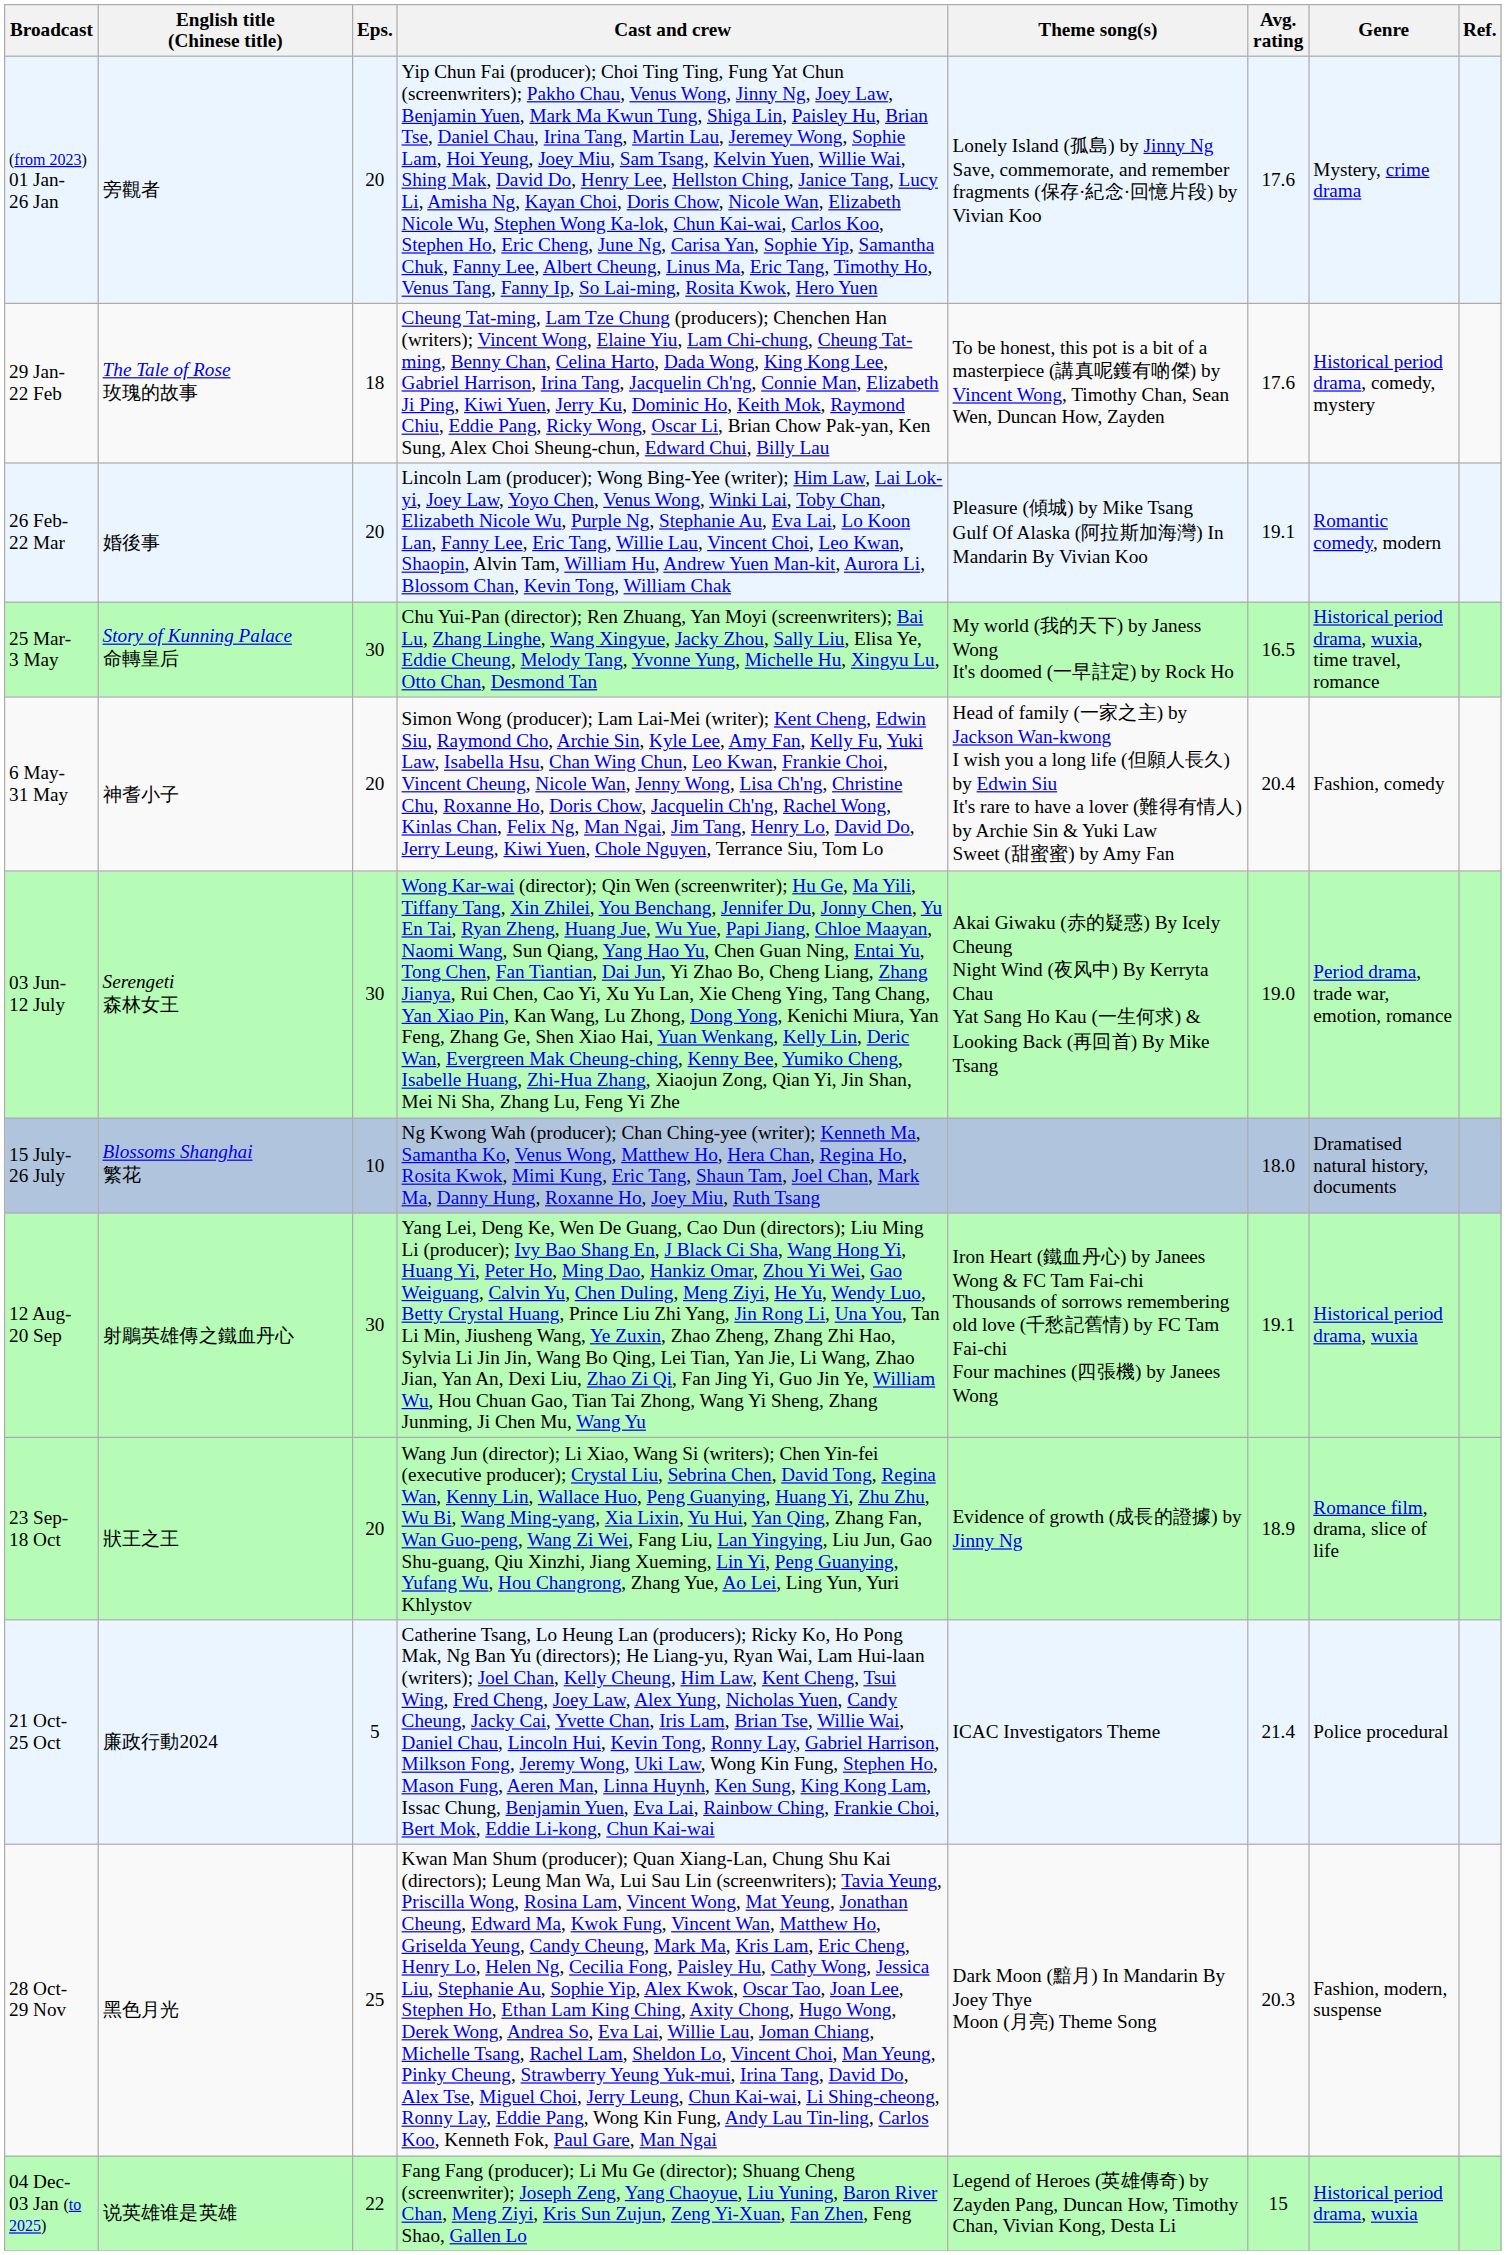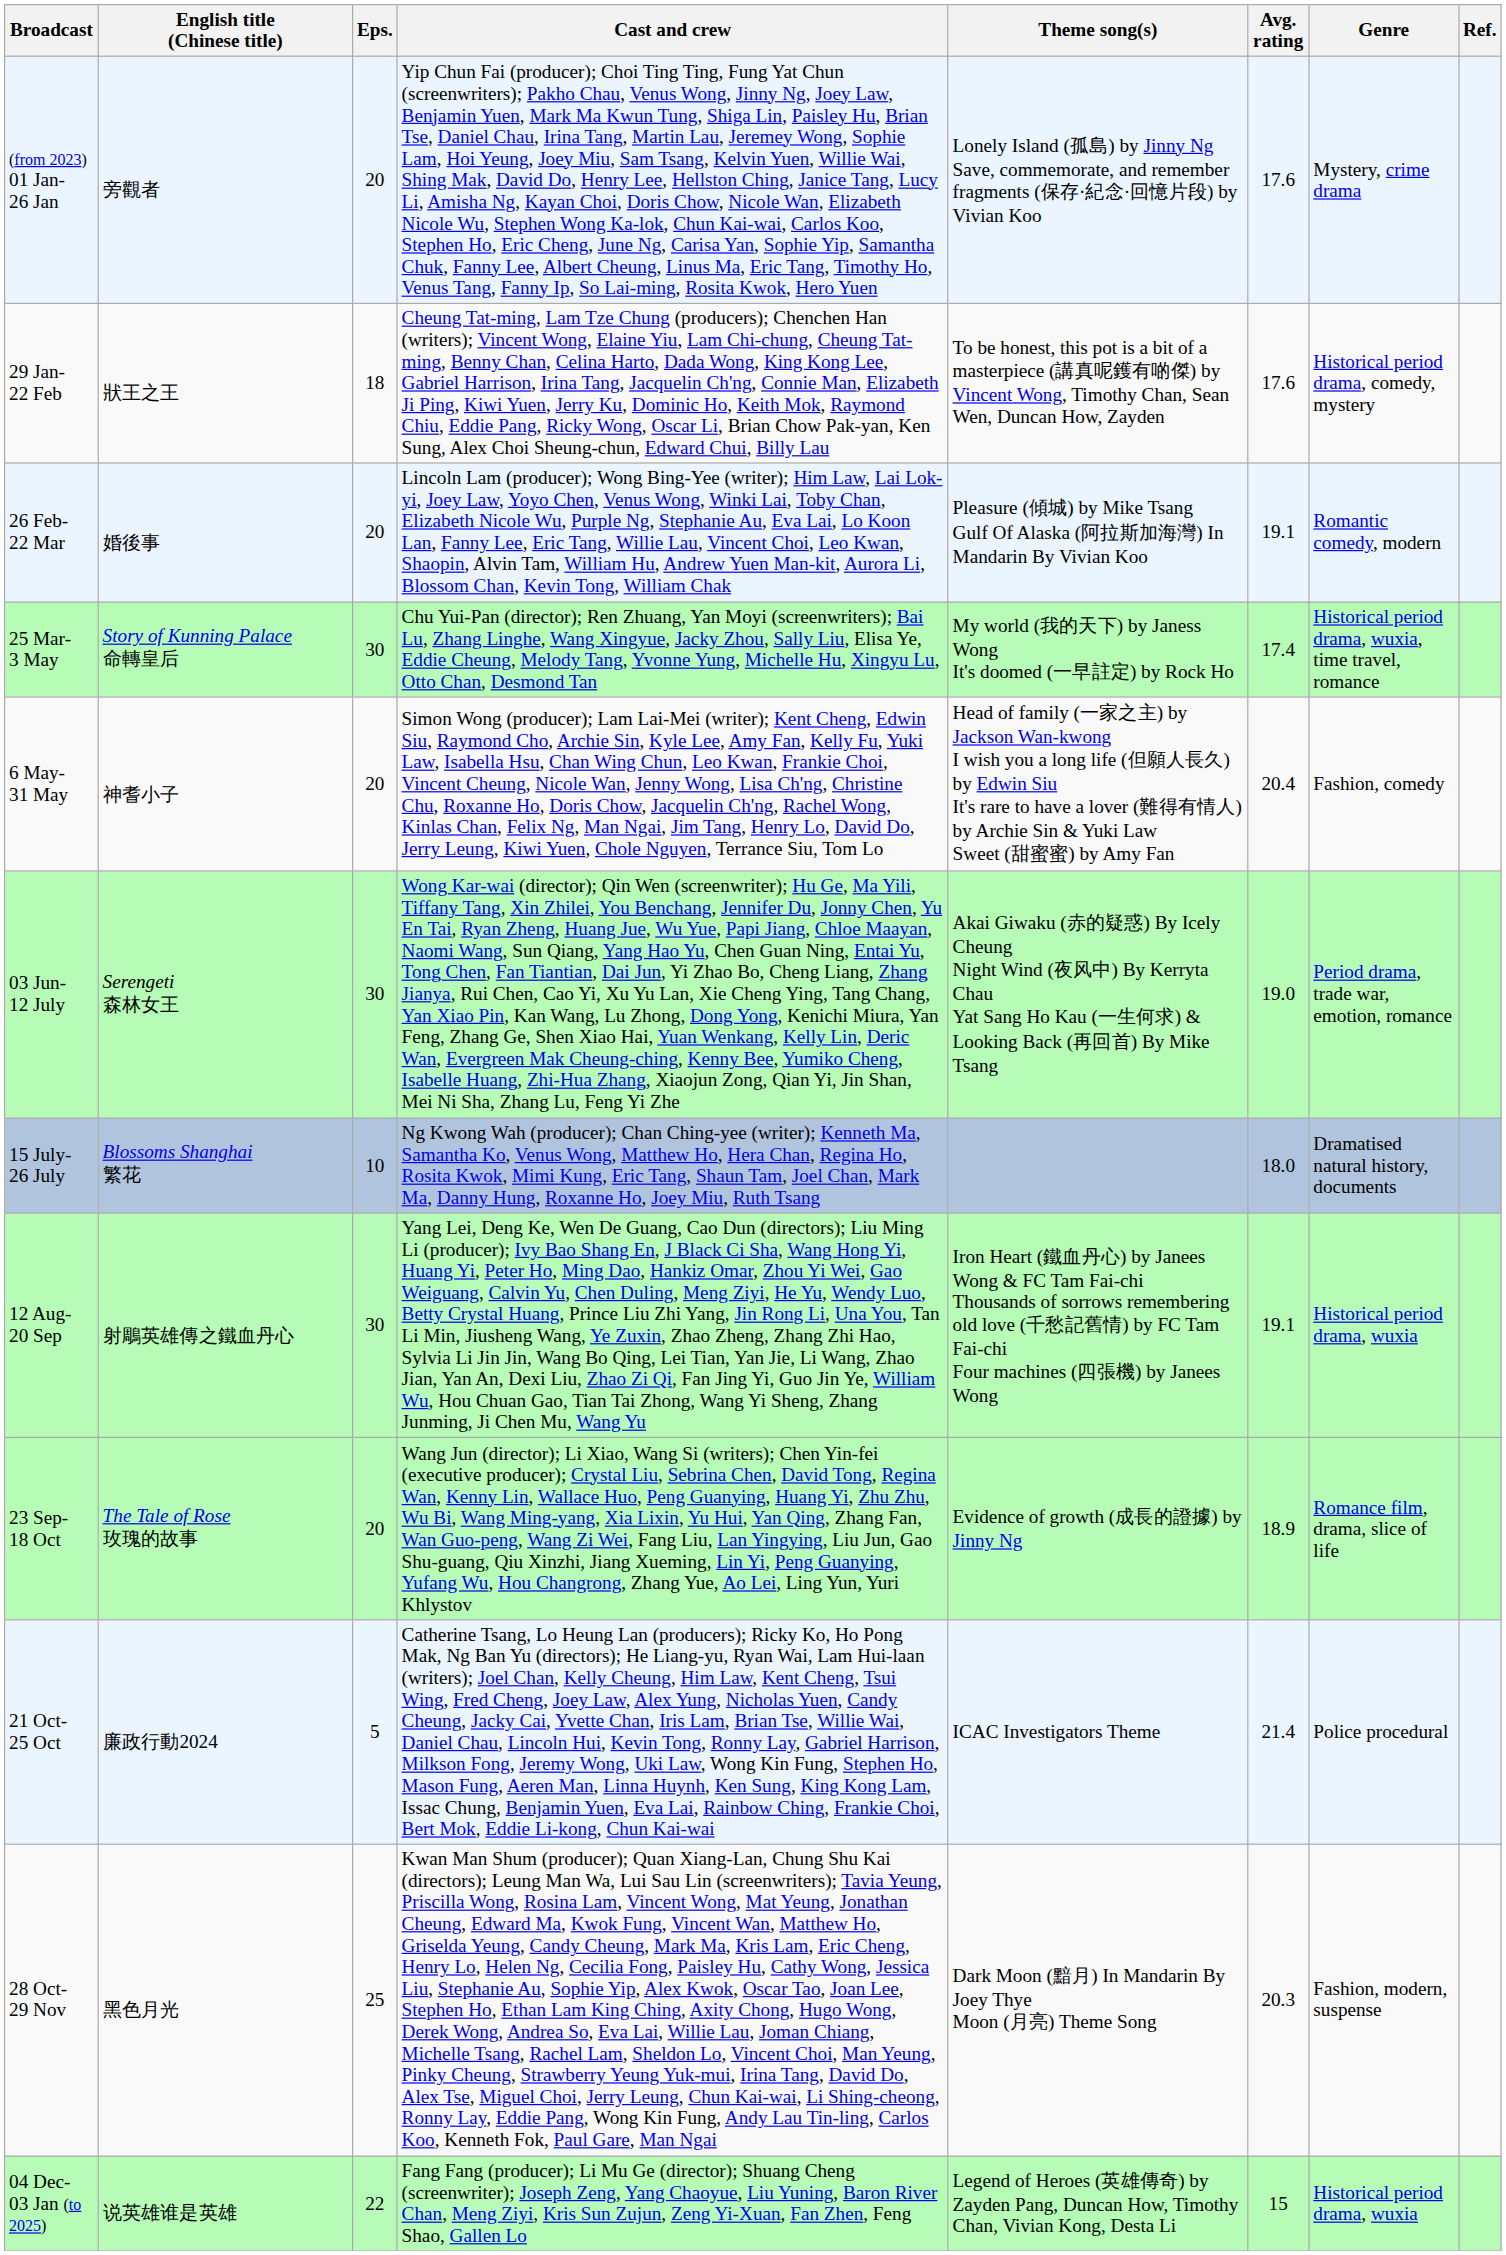29 Jan- 22 Feb | English title (Chinese title): The Tale of Rose 玫瑰的故事 -> 狀王之王
25 Mar- 3 May | Avg. rating: 16.5 -> 17.4
23 Sep- 18 Oct | English title (Chinese title): 狀王之王 -> The Tale of Rose 玫瑰的故事
